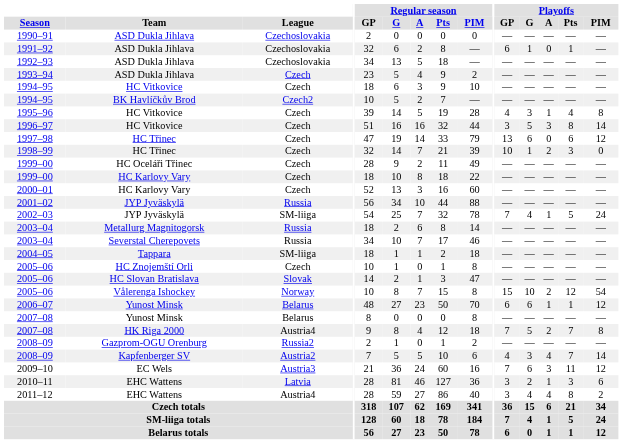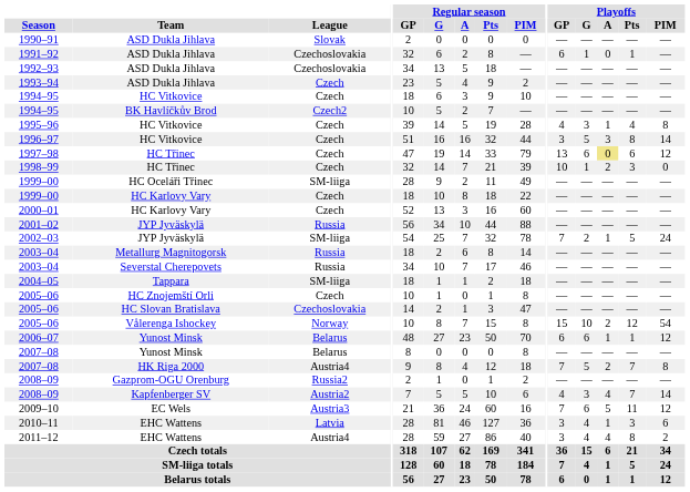1990–91 | League: Czechoslovakia -> Slovak
1997–98 | Playoffs / A: no background -> khaki background
1999–00 / HC Oceláři Třinec | League: Czech -> SM-liiga
2002–03 | Playoffs / G: 4 -> 2
2005–06 / HC Slovan Bratislava | League: Slovak -> Czechoslovakia
2009–10 | Playoffs / A: 3 -> 5
2010–11 | Playoffs / G: 2 -> 4
